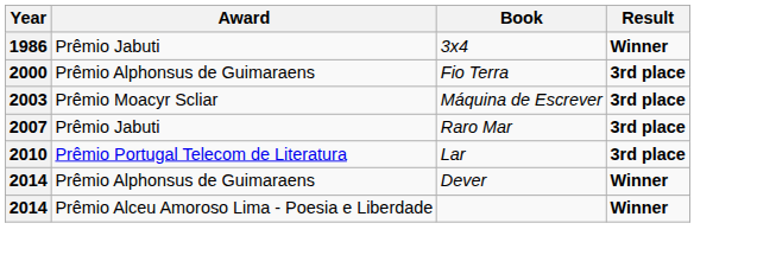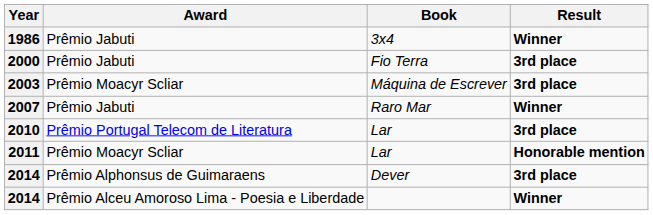2000 | Award: Prêmio Alphonsus de Guimaraens -> Prêmio Jabuti
2007 | Result: 3rd place -> Winner
+ row: 2011 | Prêmio Moacyr Scliar | Lar | Honorable mention
2014 / Dever | Result: Winner -> 3rd place
